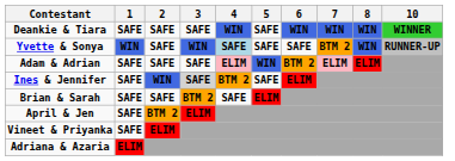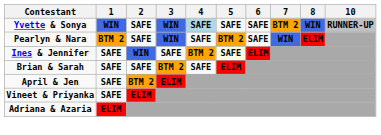- row: Deankie & Tiara | SAFE | SAFE | SAFE | WIN | SAFE | WIN | WIN | WIN | WINNER
+ row: Pearlyn & Nara | BTM 2 | SAFE | WIN | SAFE | BTM 2 | SAFE | WIN | ELIM
- row: Adam & Adrian | SAFE | SAFE | SAFE | ELIM | WIN | BTM 2 | ELIM | ELIM
Ines & Jennifer | 3: lightgrey background -> no background
Ines & Jennifer | 5: no background -> lightyellow background
